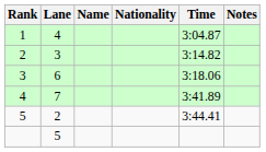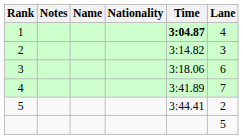columns swapped: Lane <-> Notes
1 | Time: normal -> bold
